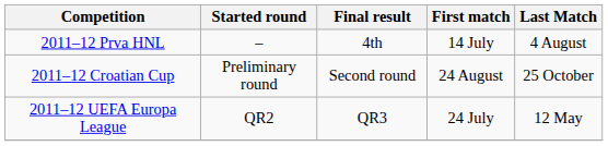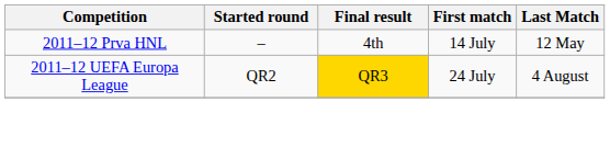2011–12 Prva HNL | Last Match: 4 August -> 12 May
- row: 2011–12 Croatian Cup | Preliminary round | Second round | 24 August | 25 October
2011–12 UEFA Europa League | Final result: no background -> gold background
2011–12 UEFA Europa League | Last Match: 12 May -> 4 August
